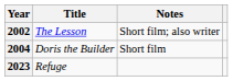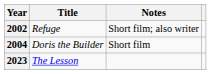2002 | Title: The Lesson -> Refuge
2023 | Title: Refuge -> The Lesson
